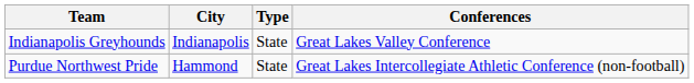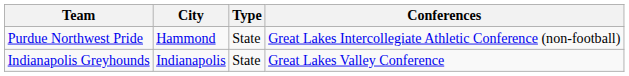rows swapped: Indianapolis Greyhounds <-> Purdue Northwest Pride
